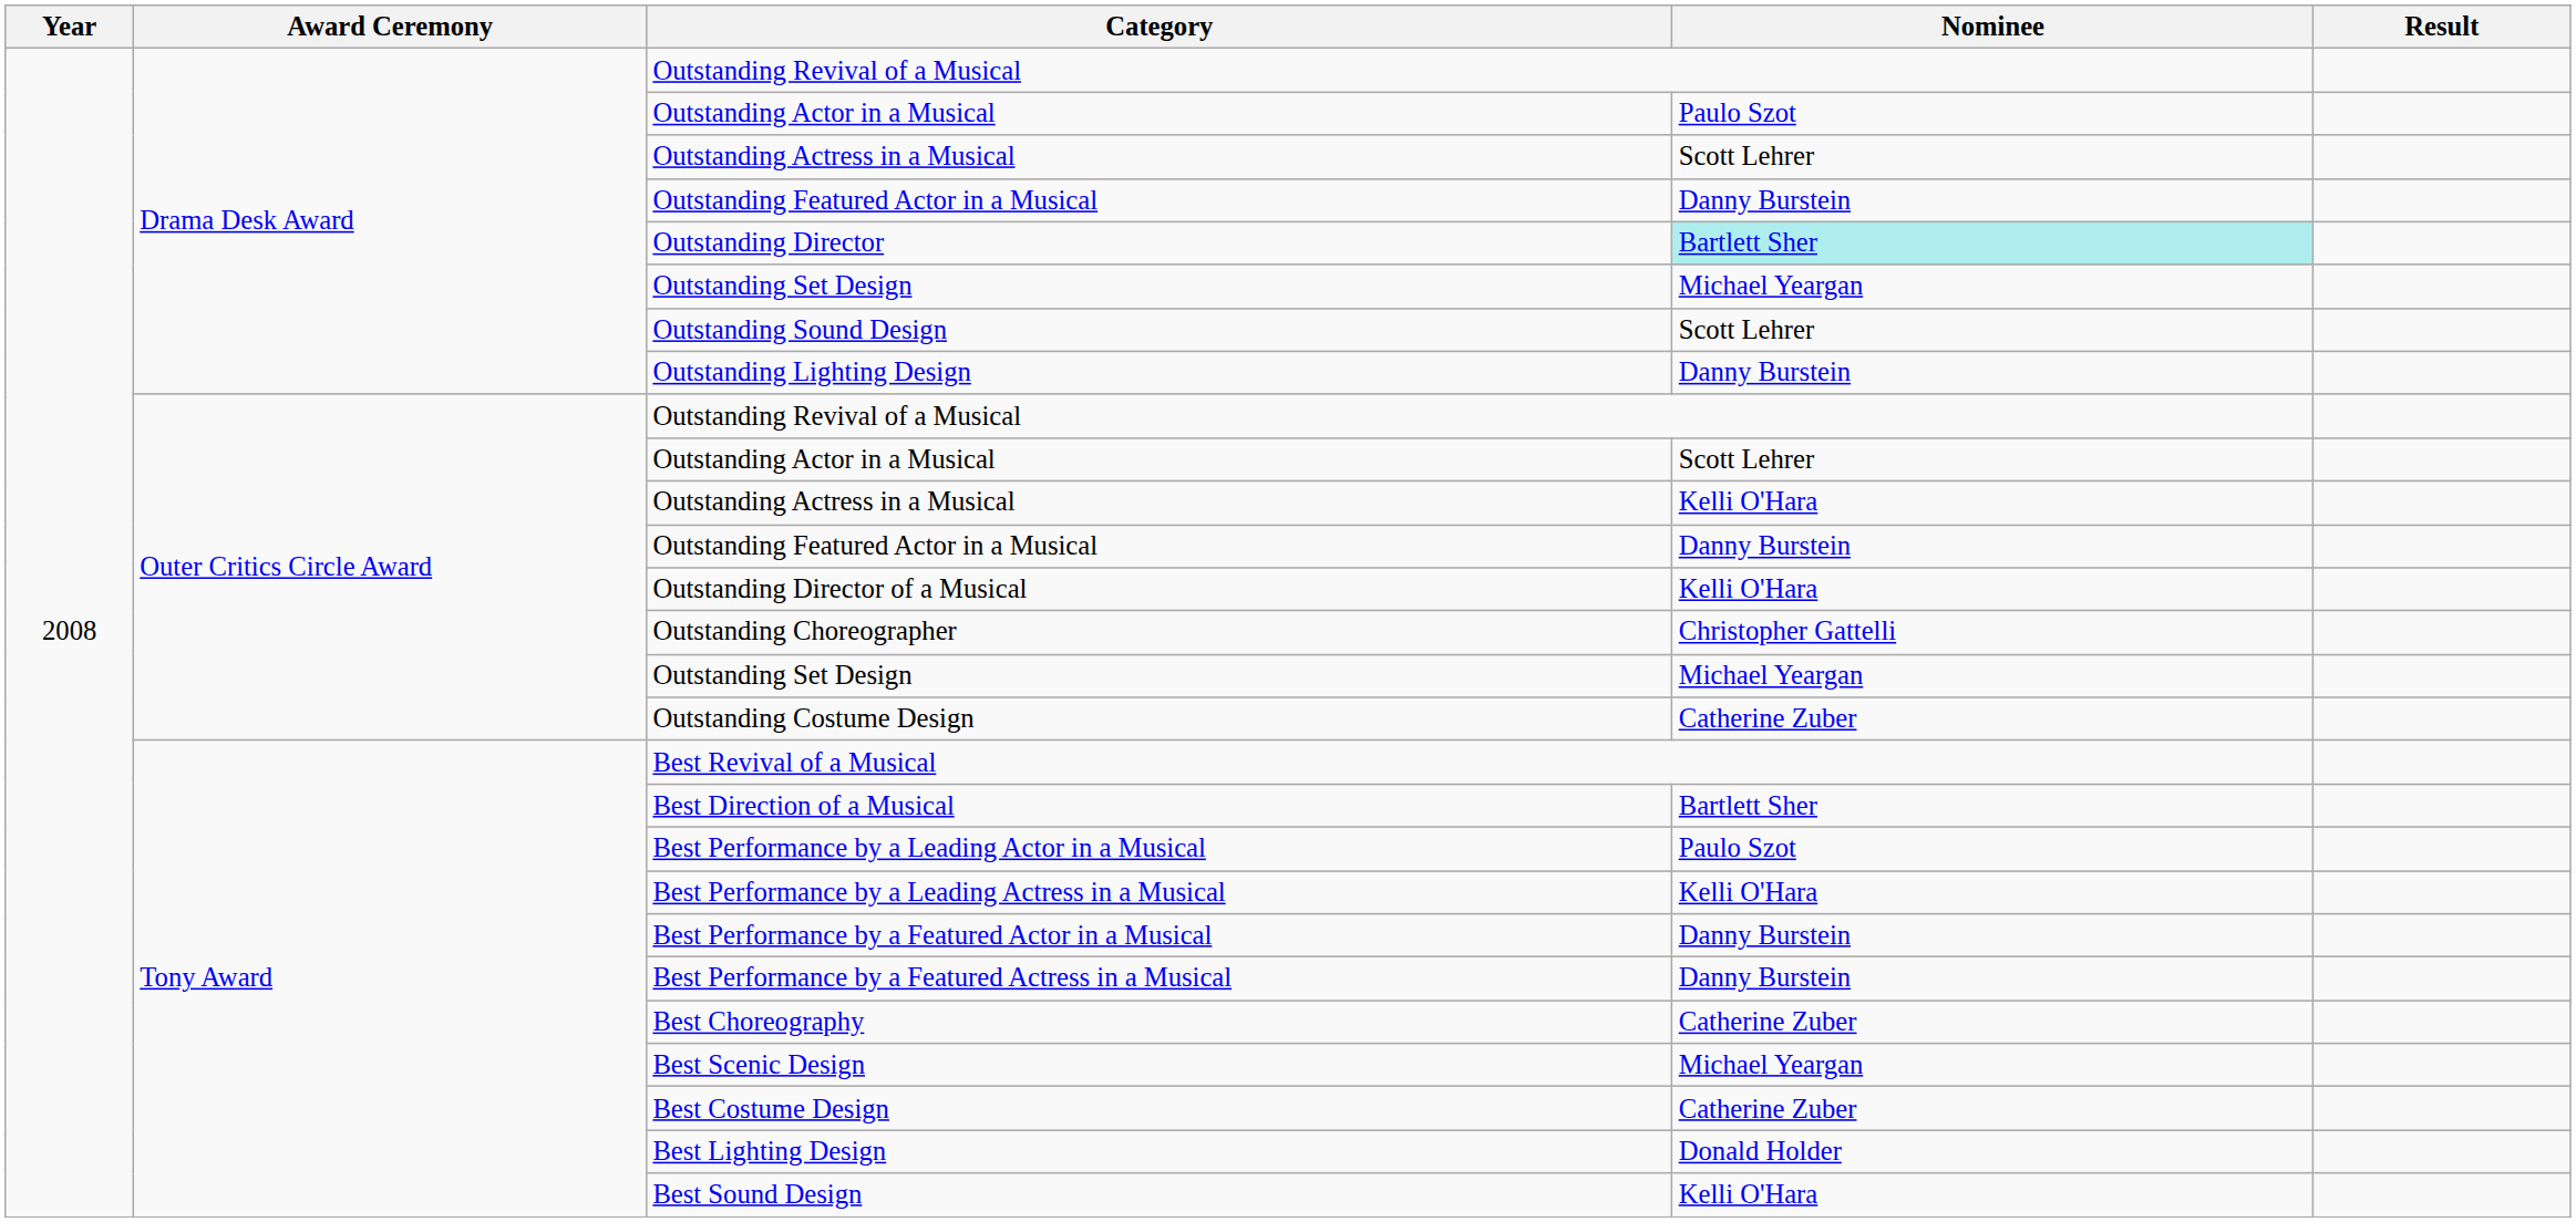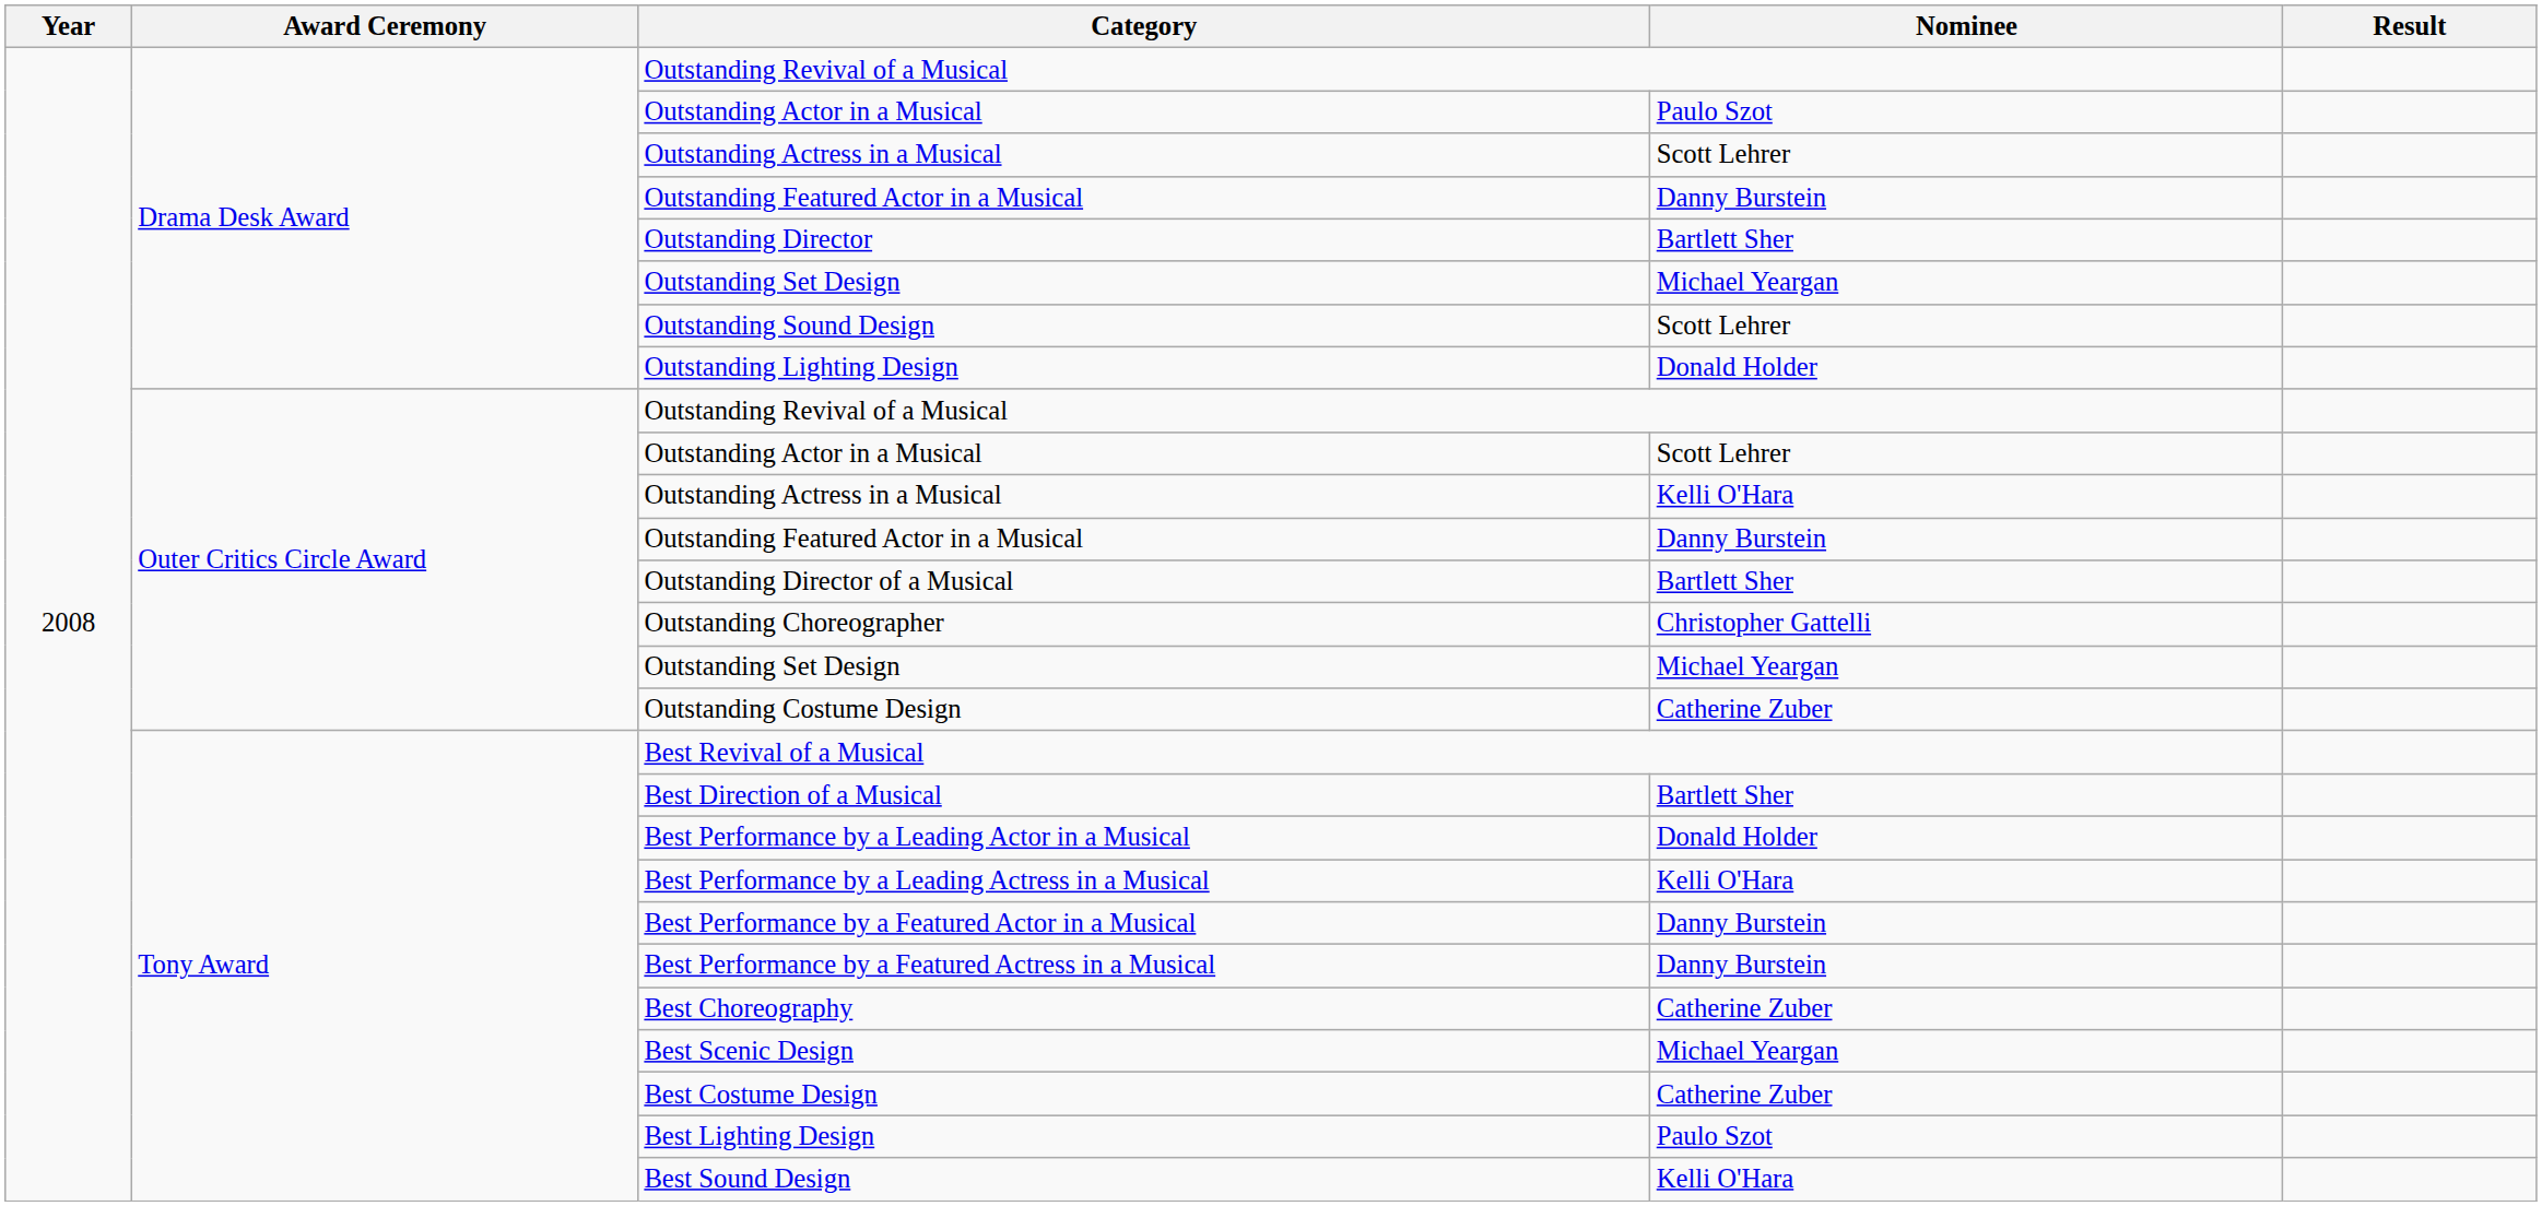Outstanding Director | Nominee: paleturquoise background -> no background
Outstanding Lighting Design | Nominee: Danny Burstein -> Donald Holder
Outstanding Director of a Musical | Nominee: Kelli O'Hara -> Bartlett Sher
Best Performance by a Leading Actor in a Musical | Nominee: Paulo Szot -> Donald Holder
Best Lighting Design | Nominee: Donald Holder -> Paulo Szot
